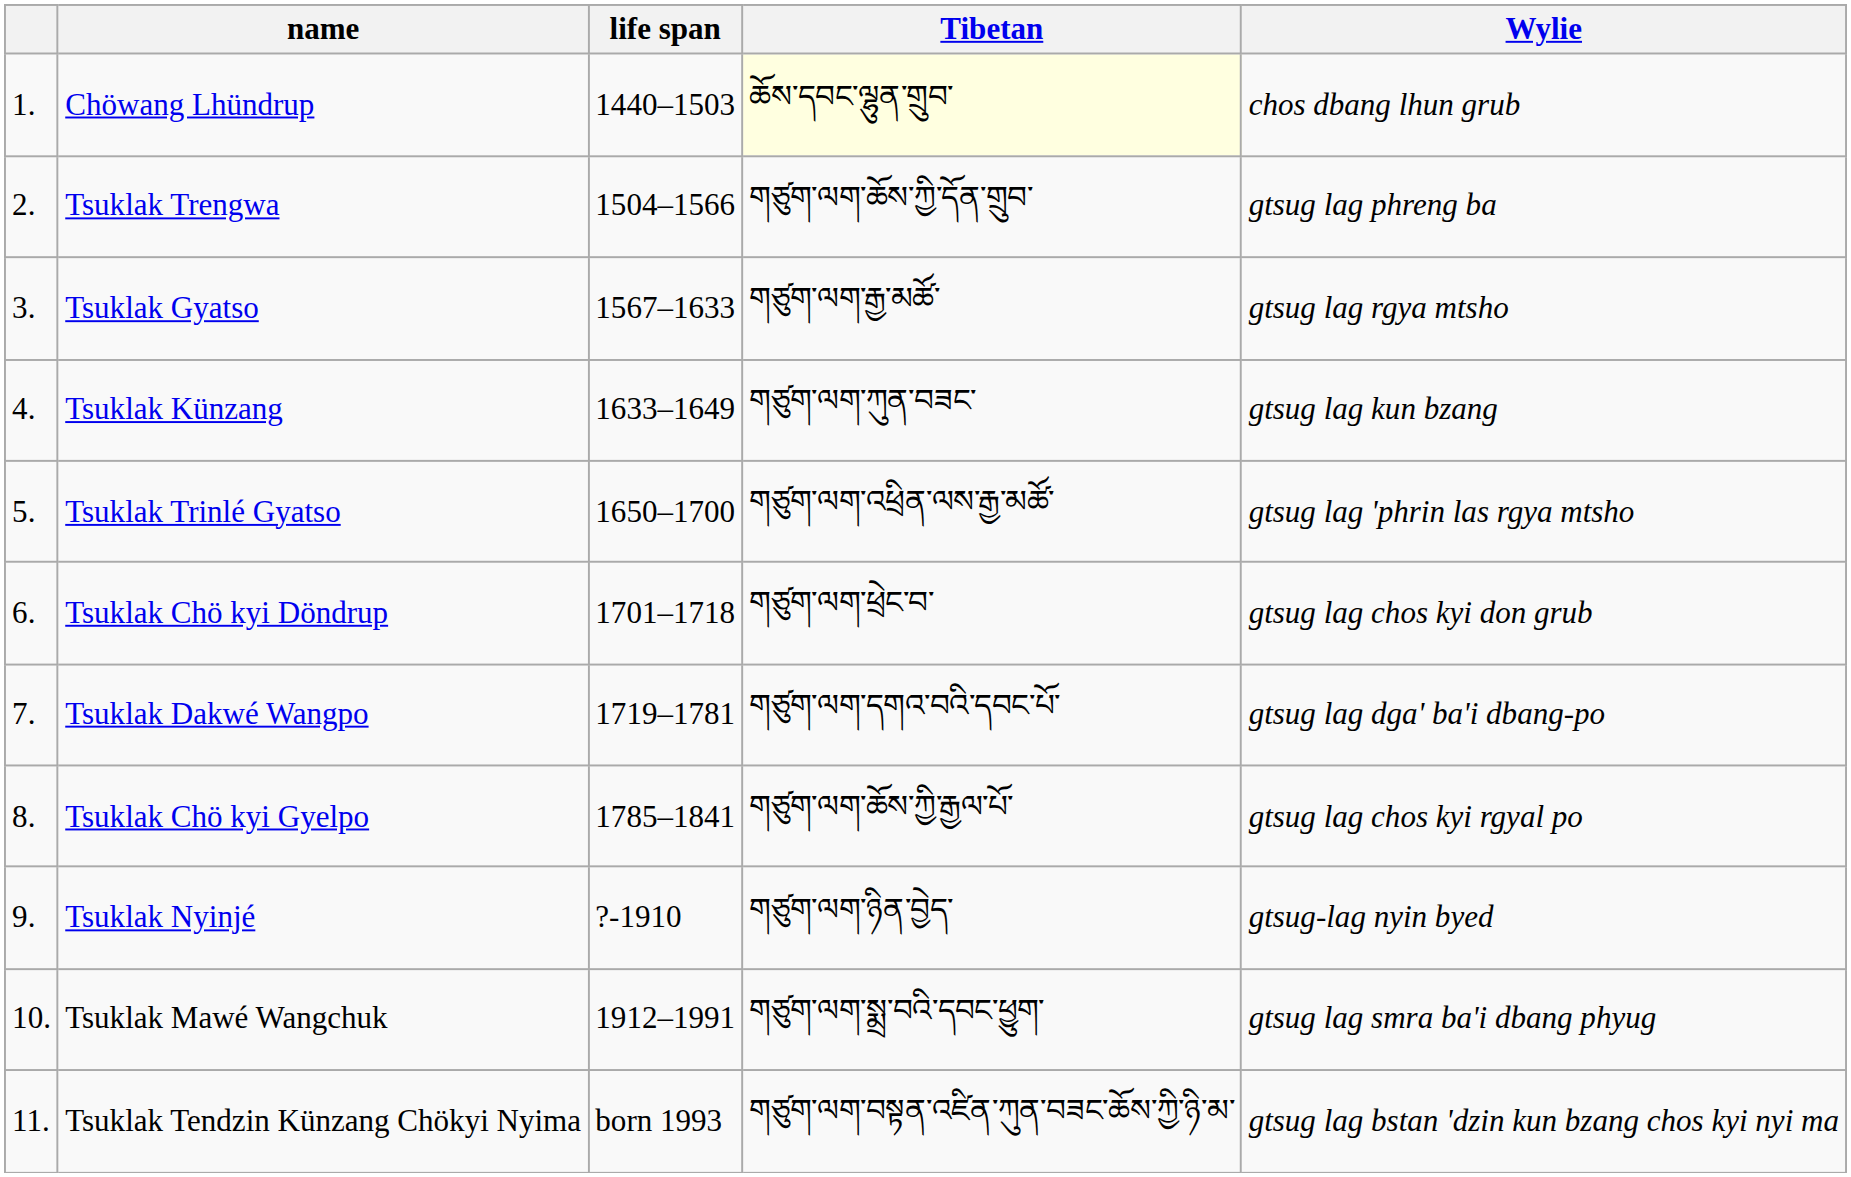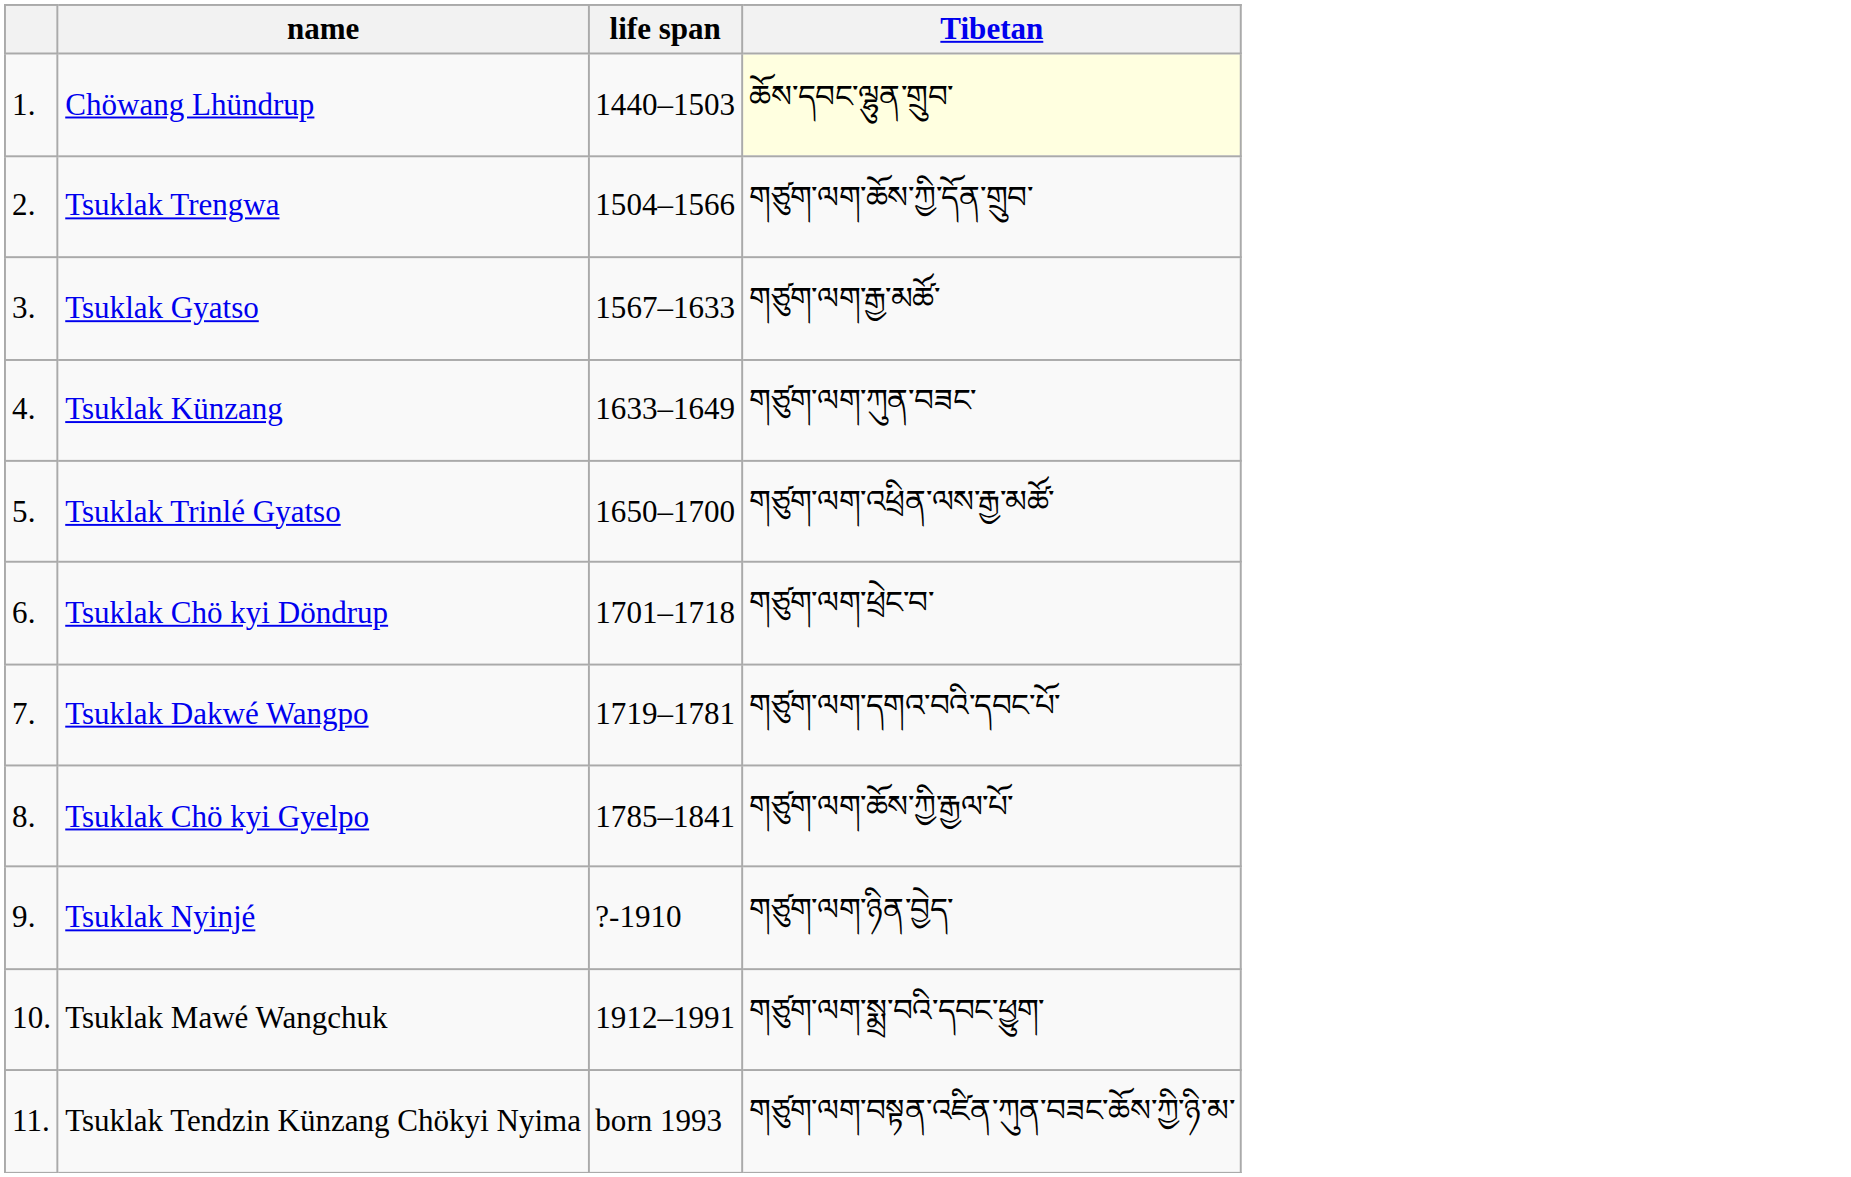- column: Wylie | chos dbang lhun grub | gtsug lag phreng ba | gtsug lag rgya mtsho | gtsug lag kun bzang | gtsug lag 'phrin las rgya mtsho | gtsug lag chos kyi don grub | gtsug lag dga' ba'i dbang-po | gtsug lag chos kyi rgyal po | gtsug-lag nyin byed | gtsug lag smra ba'i dbang phyug | gtsug lag bstan 'dzin kun bzang chos kyi nyi ma
